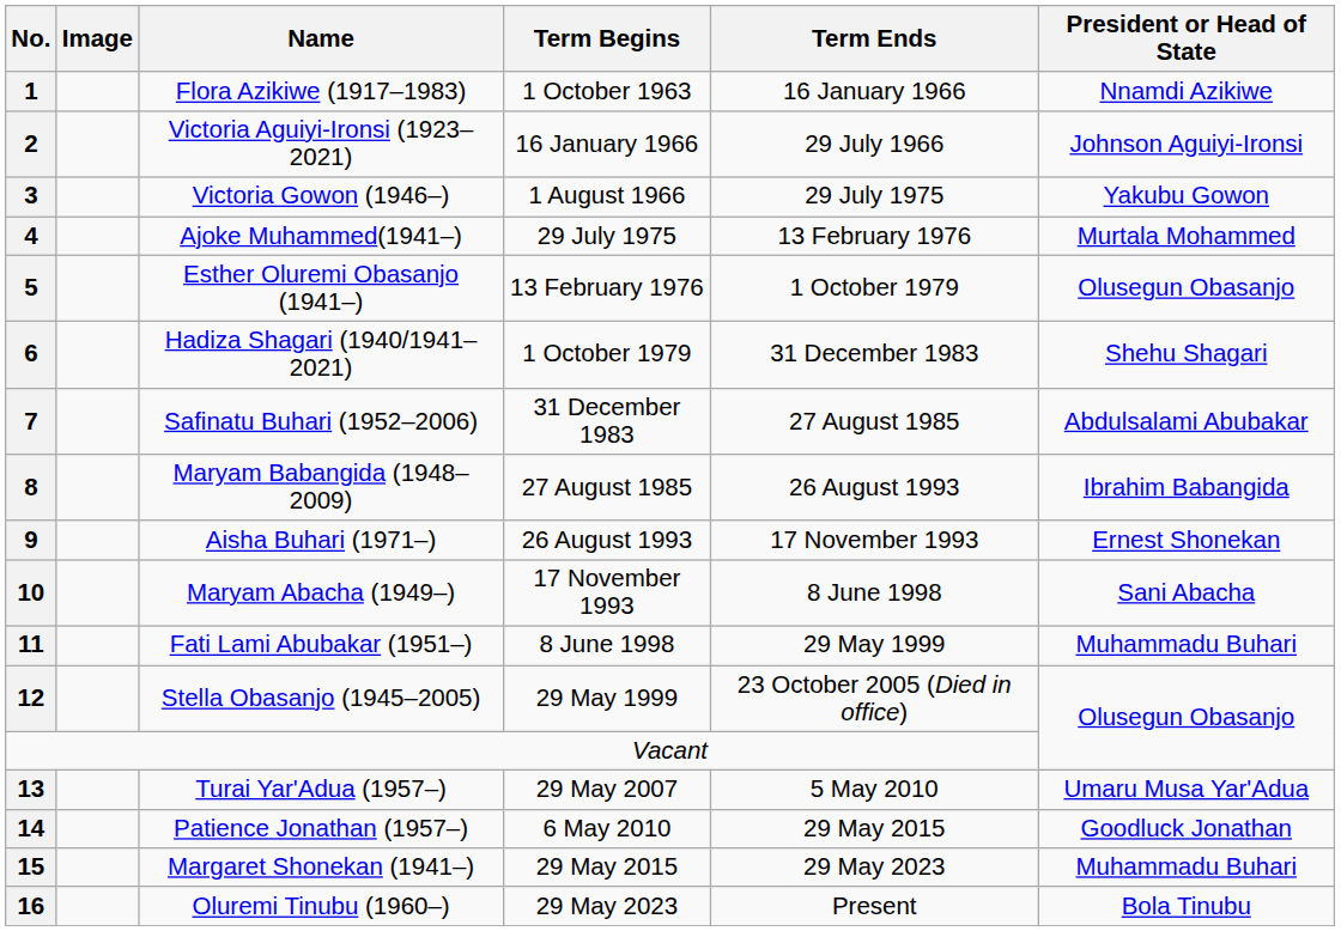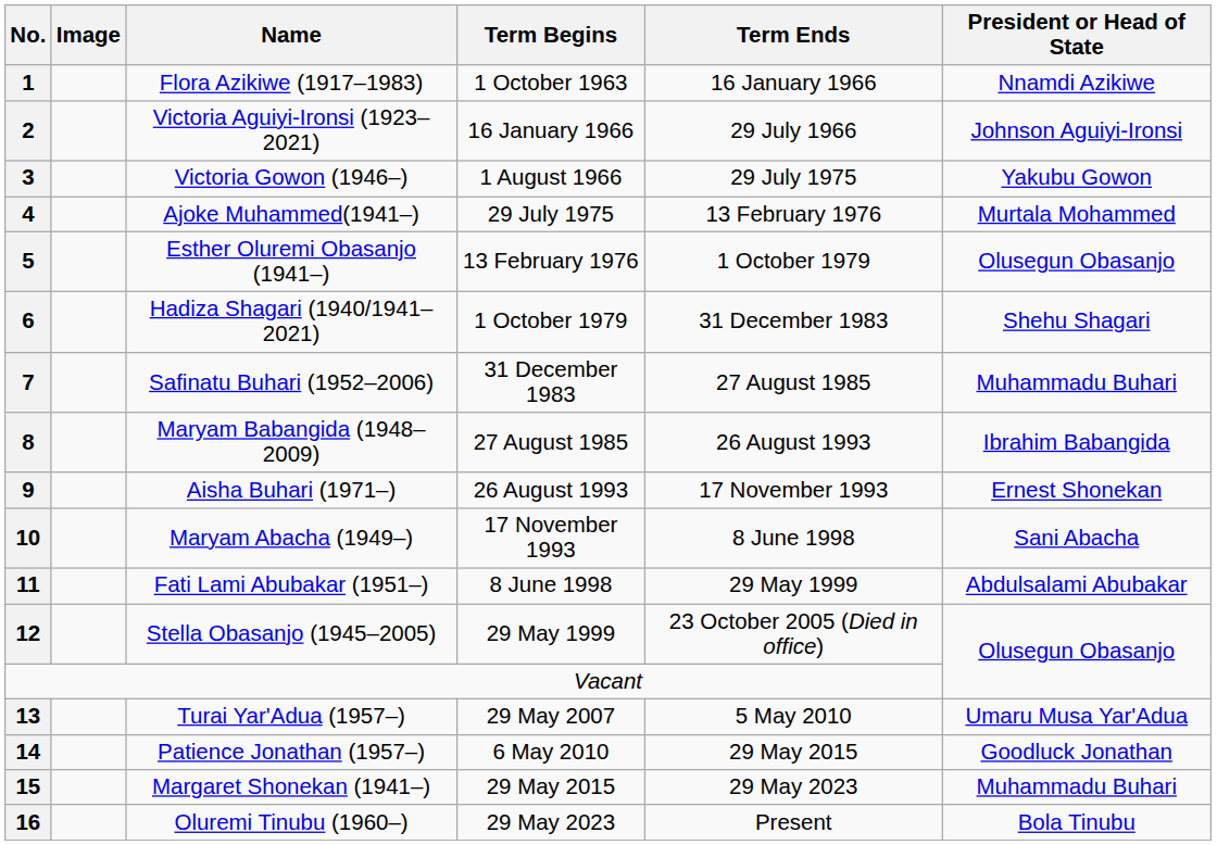7 | President or Head of State: Abdulsalami Abubakar -> Muhammadu Buhari
11 | President or Head of State: Muhammadu Buhari -> Abdulsalami Abubakar
